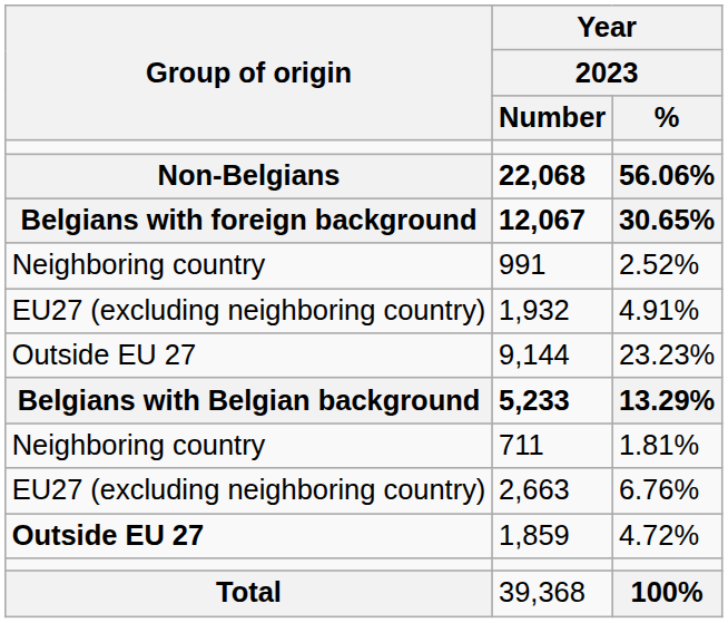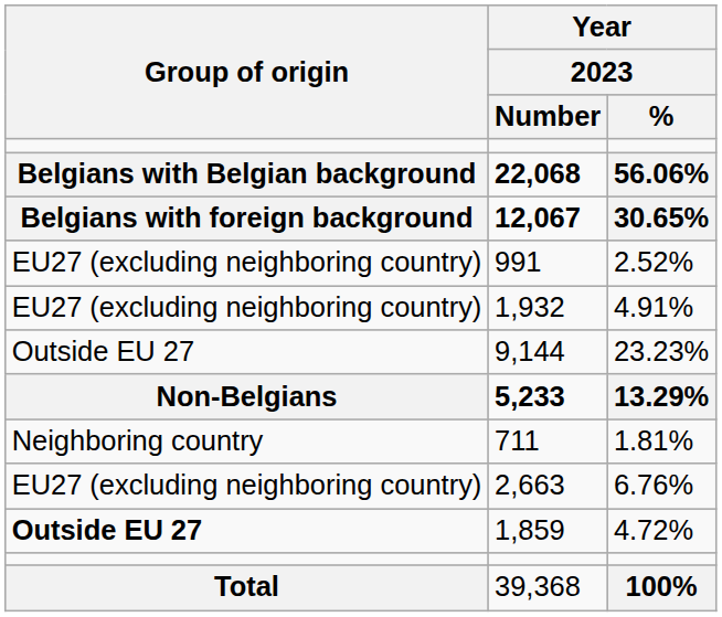22,068 | Group of origin: Non-Belgians -> Belgians with Belgian background
991 | Group of origin: Neighboring country -> EU27 (excluding neighboring country)
5,233 | Group of origin: Belgians with Belgian background -> Non-Belgians
